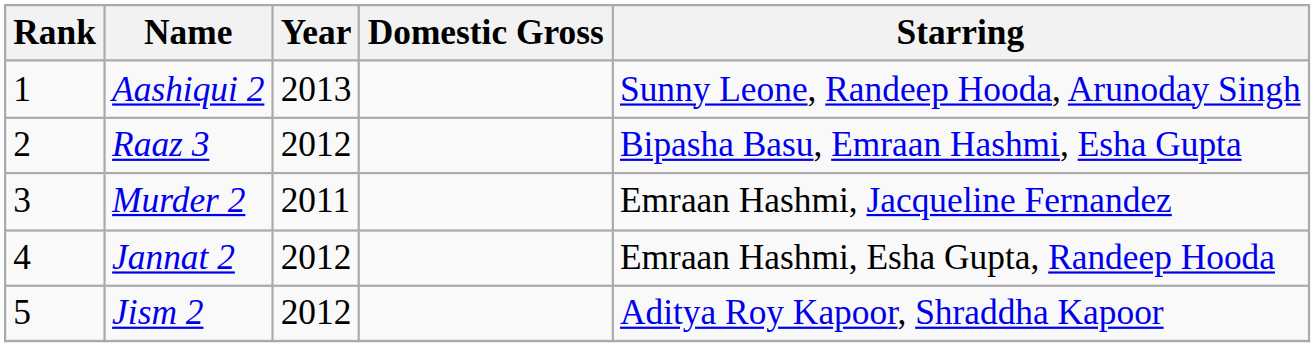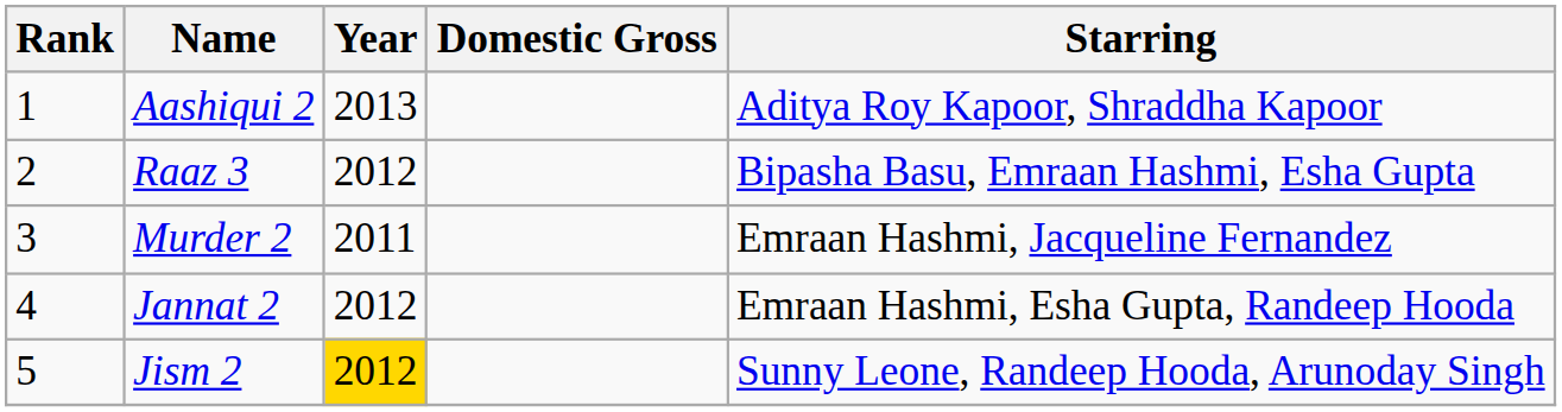Aashiqui 2 | Starring: Sunny Leone, Randeep Hooda, Arunoday Singh -> Aditya Roy Kapoor, Shraddha Kapoor
Jism 2 | Year: no background -> gold background
Jism 2 | Starring: Aditya Roy Kapoor, Shraddha Kapoor -> Sunny Leone, Randeep Hooda, Arunoday Singh
